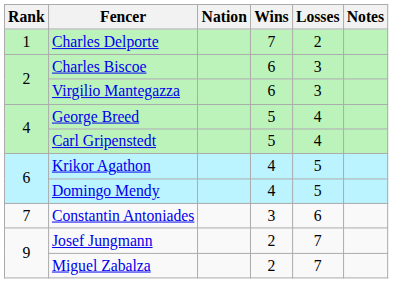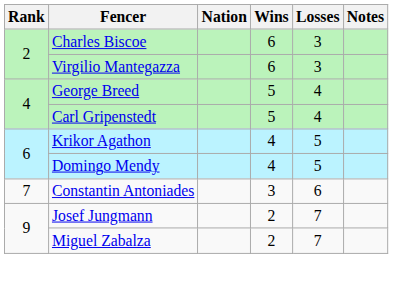- row: 1 | Charles Delporte | 7 | 2
